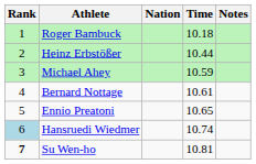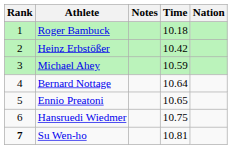columns swapped: Nation <-> Notes
Heinz Erbstößer | Time: 10.44 -> 10.42
Bernard Nottage | Time: 10.61 -> 10.64
Hansruedi Wiedmer | Rank: lightblue background -> no background
Hansruedi Wiedmer | Time: 10.74 -> 10.75
